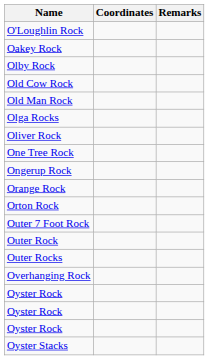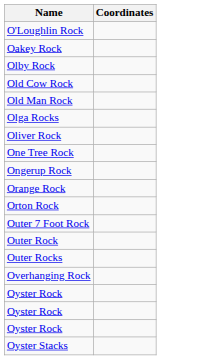- column: Remarks
